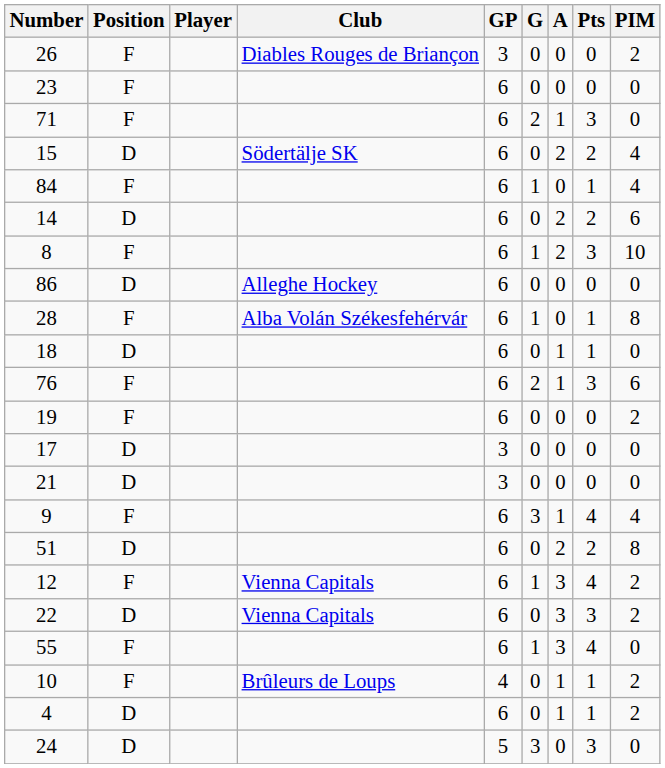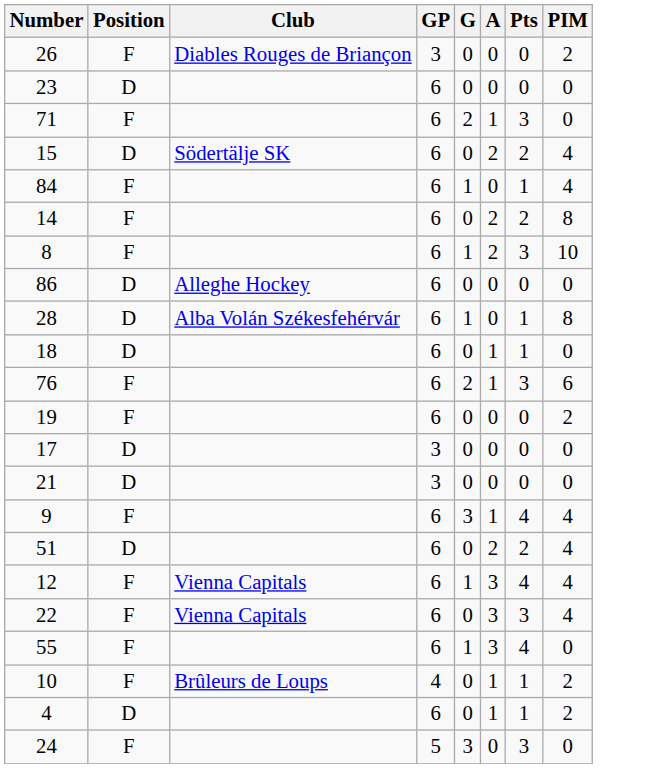- column: Player
23 | Position: F -> D
14 | Position: D -> F
14 | PIM: 6 -> 8
28 | Position: F -> D
51 | PIM: 8 -> 4
12 | PIM: 2 -> 4
22 | Position: D -> F
22 | PIM: 2 -> 4
24 | Position: D -> F
